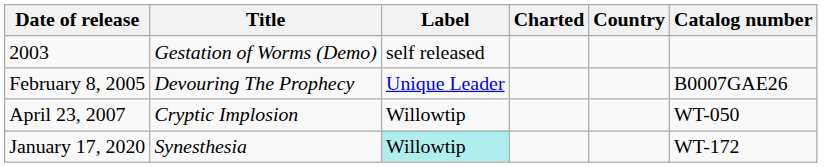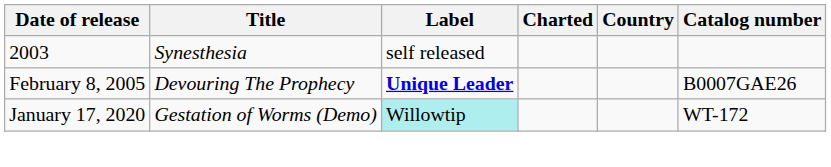2003 | Title: Gestation of Worms (Demo) -> Synesthesia
February 8, 2005 | Label: normal -> bold
- row: April 23, 2007 | Cryptic Implosion | Willowtip | WT-050
January 17, 2020 | Title: Synesthesia -> Gestation of Worms (Demo)
